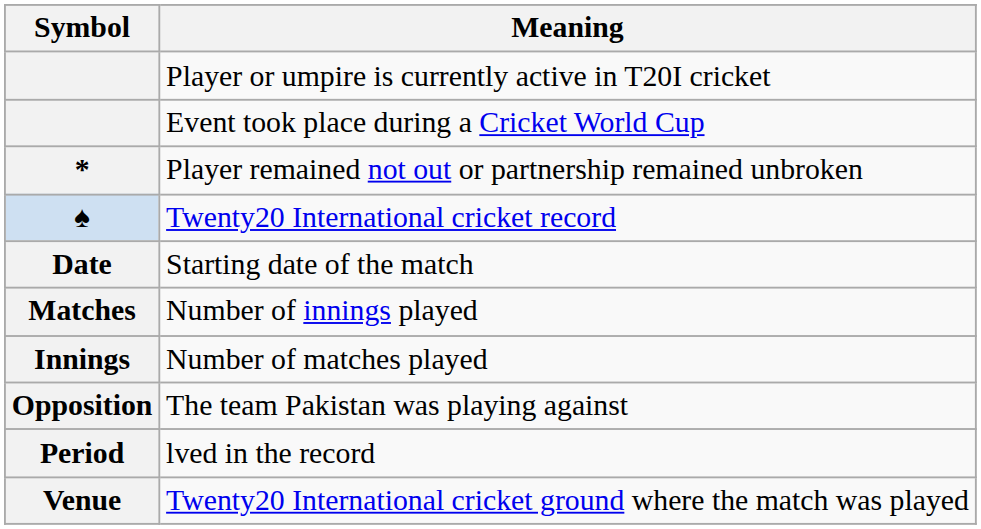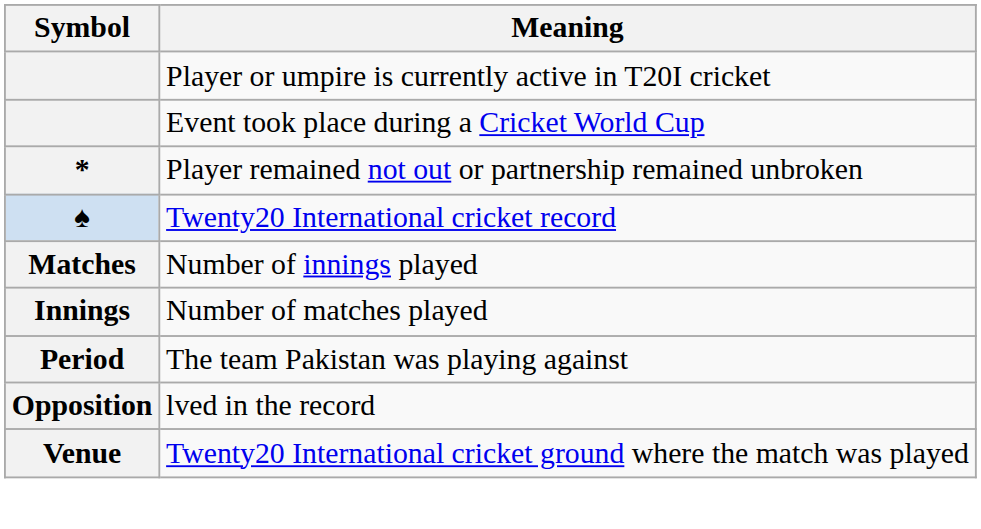- row: Date | Starting date of the match
The team Pakistan was playing against | Symbol: Opposition -> Period
lved in the record | Symbol: Period -> Opposition
